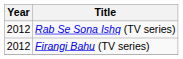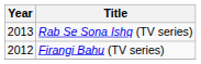Rab Se Sona Ishq (TV series) | Year: 2012 -> 2013
